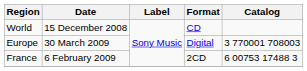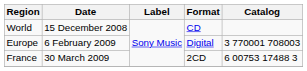Europe | Date: 30 March 2009 -> 6 February 2009
France | Date: 6 February 2009 -> 30 March 2009
